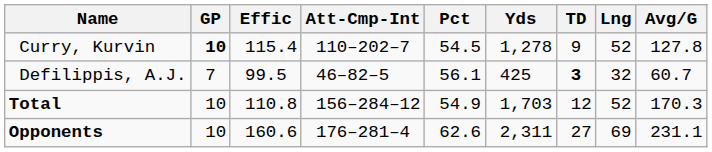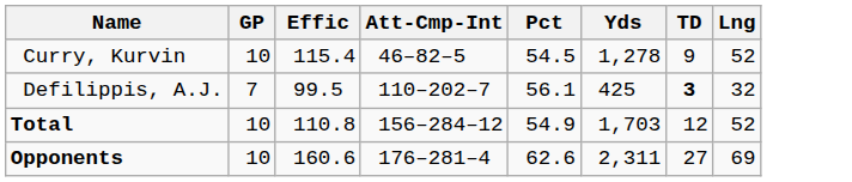- column: Avg/G | 127.8 | 60.7 | 170.3 | 231.1
Curry, Kurvin | GP: bold -> normal
Curry, Kurvin | Att-Cmp-Int: 110–202–7 -> 46–82–5
Defilippis, A.J. | Att-Cmp-Int: 46–82–5 -> 110–202–7
